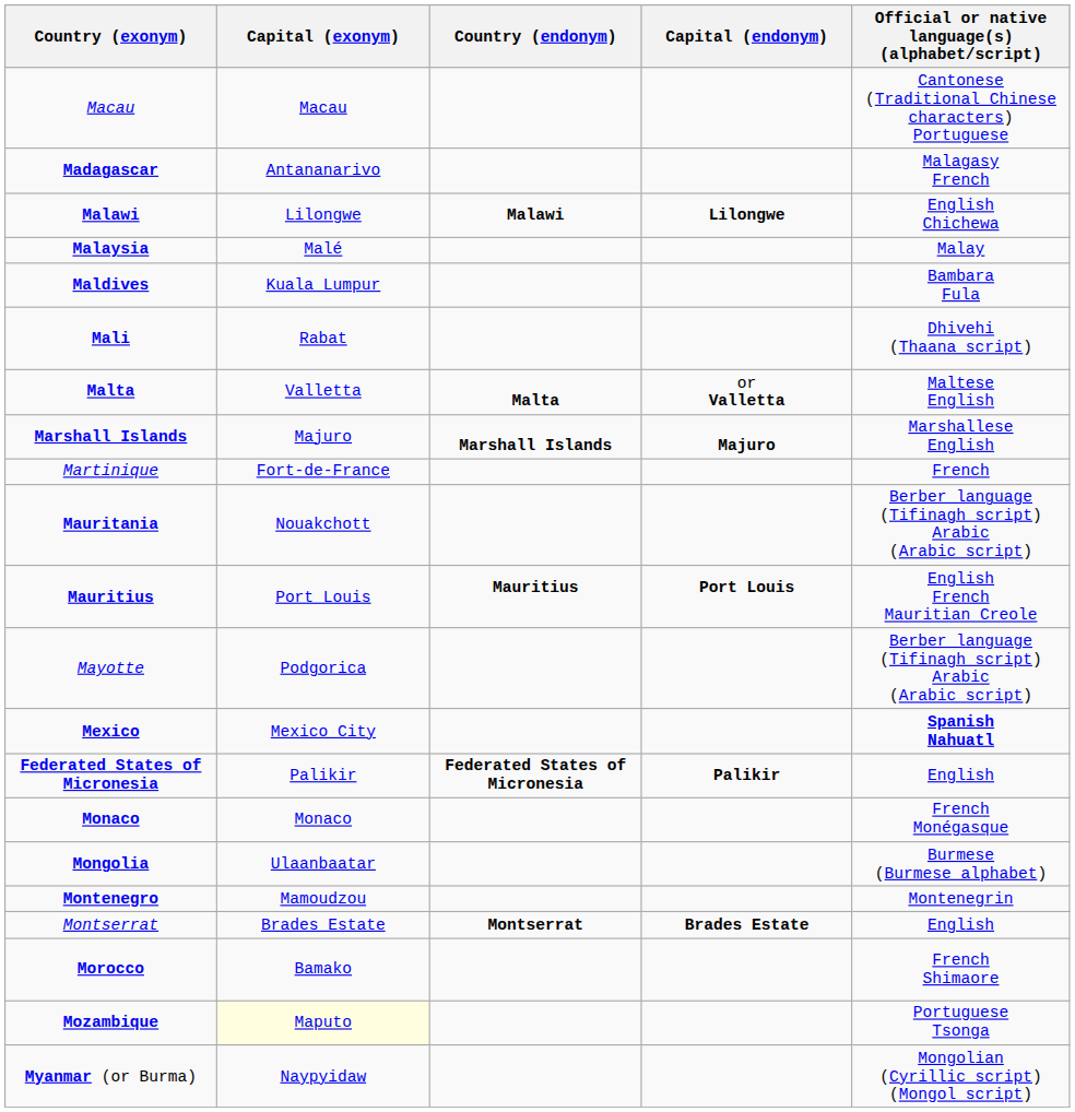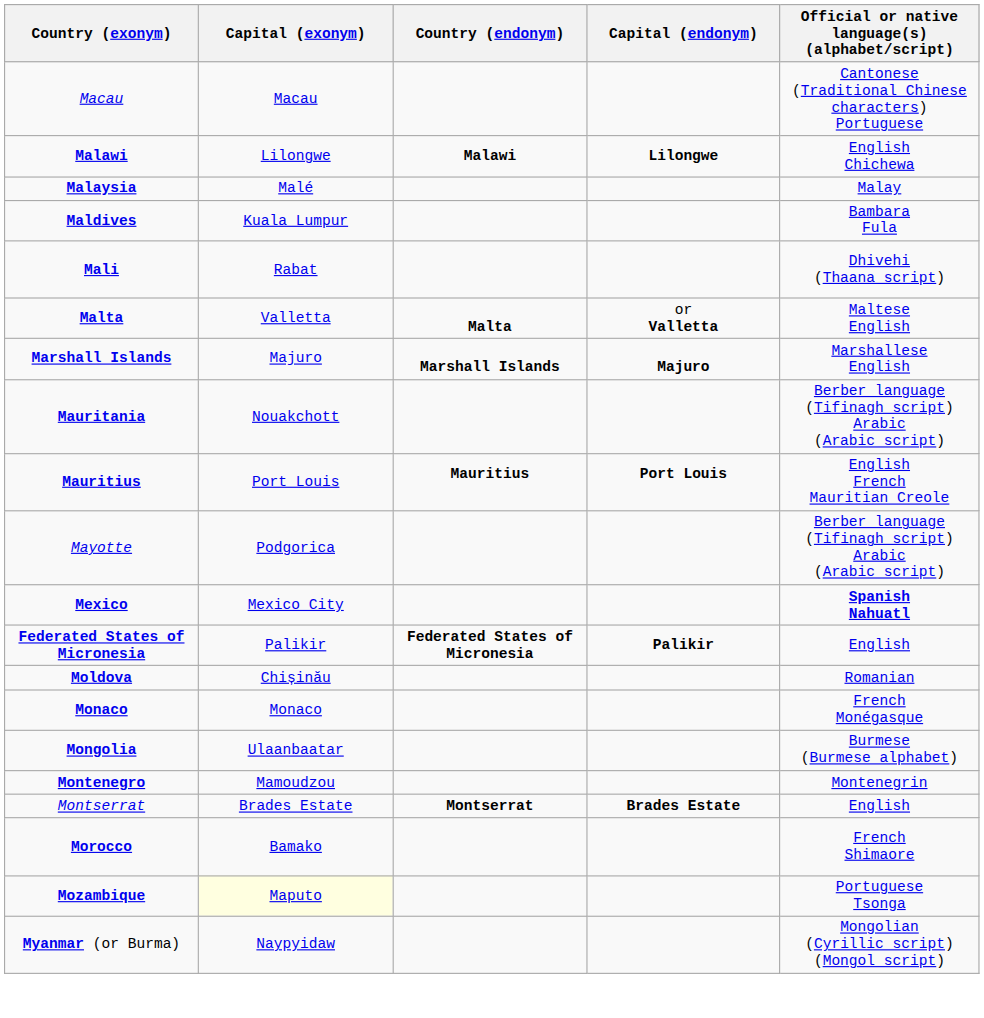- row: Madagascar | Antananarivo | Malagasy French
- row: Martinique | Fort-de-France | French
+ row: Moldova | Chișinău | Romanian
